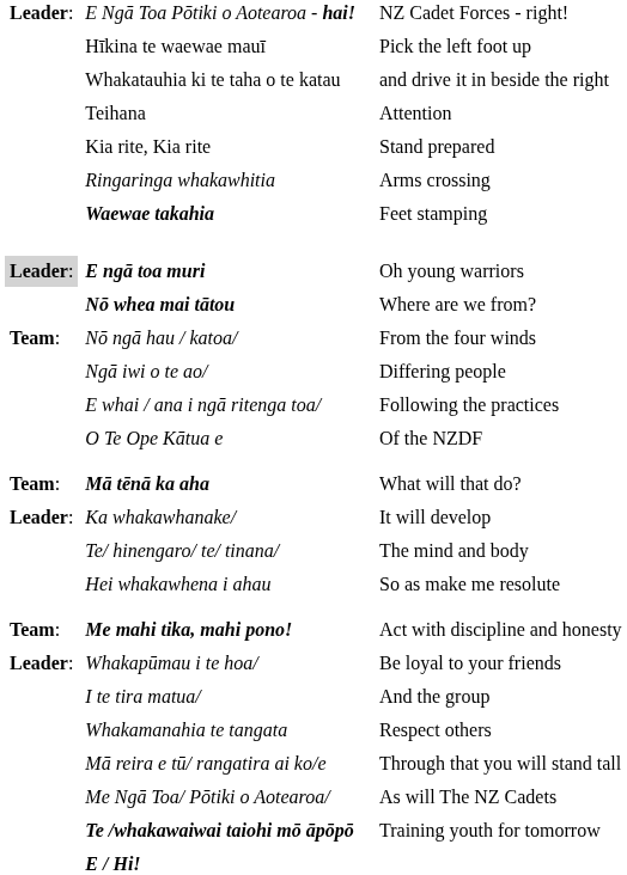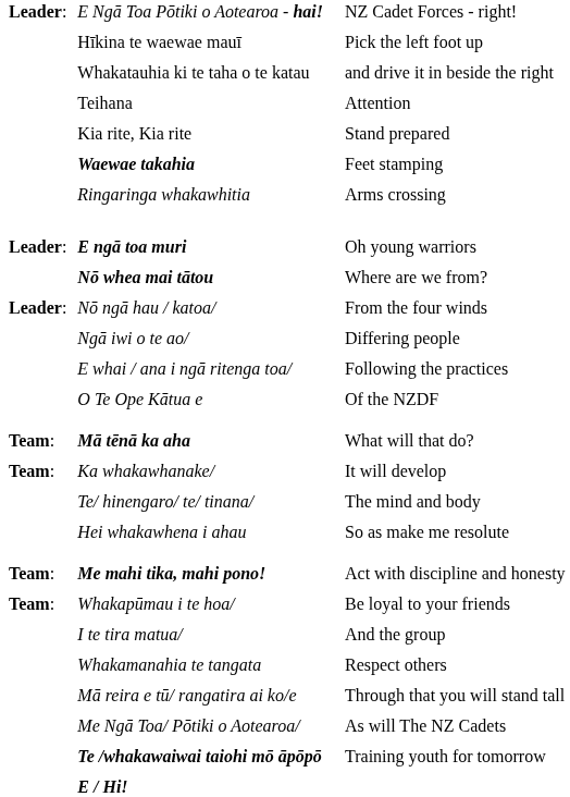rows swapped: Ringaringa whakawhitia <-> Waewae takahia
E ngā toa muri | column 1: lightgrey background -> no background
Nō ngā hau / katoa/ | column 1: Team: -> Leader:
Ka whakawhanake/ | column 1: Leader: -> Team:
Whakapūmau i te hoa/ | column 1: Leader: -> Team:
